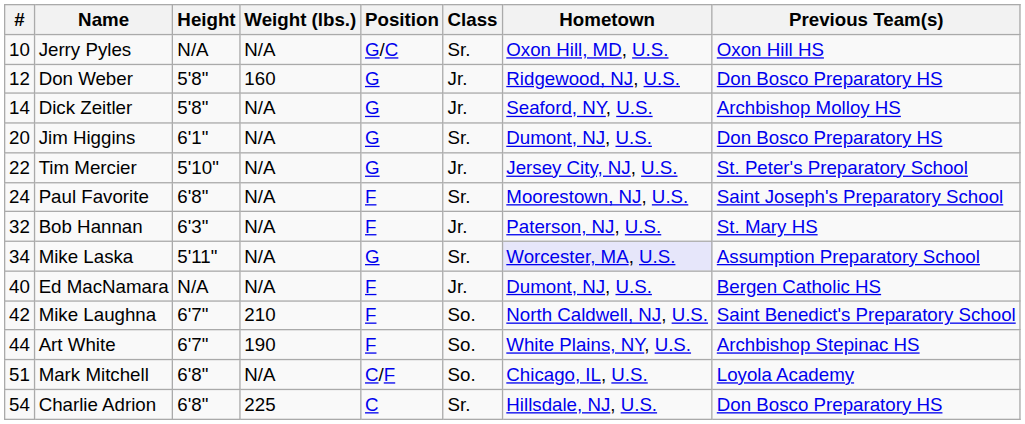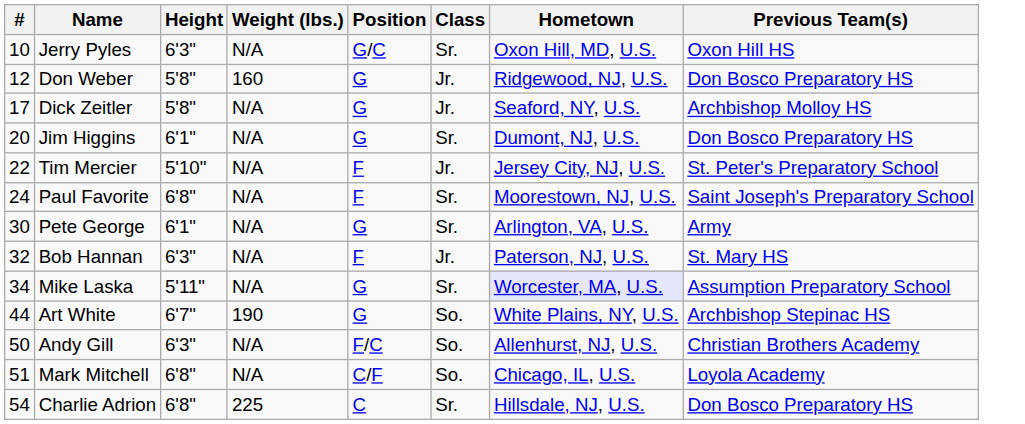Jerry Pyles | Height: N/A -> 6'3"
Dick Zeitler | #: 14 -> 17
Tim Mercier | Position: G -> F
+ row: 30 | Pete George | 6'1" | N/A | G | Sr. | Arlington, VA, U.S. | Army
- row: 40 | Ed MacNamara | N/A | N/A | F | Jr. | Dumont, NJ, U.S. | Bergen Catholic HS
- row: 42 | Mike Laughna | 6'7" | 210 | F | So. | North Caldwell, NJ, U.S. | Saint Benedict's Preparatory School
Art White | Position: F -> G
+ row: 50 | Andy Gill | 6'3" | N/A | F/C | So. | Allenhurst, NJ, U.S. | Christian Brothers Academy
